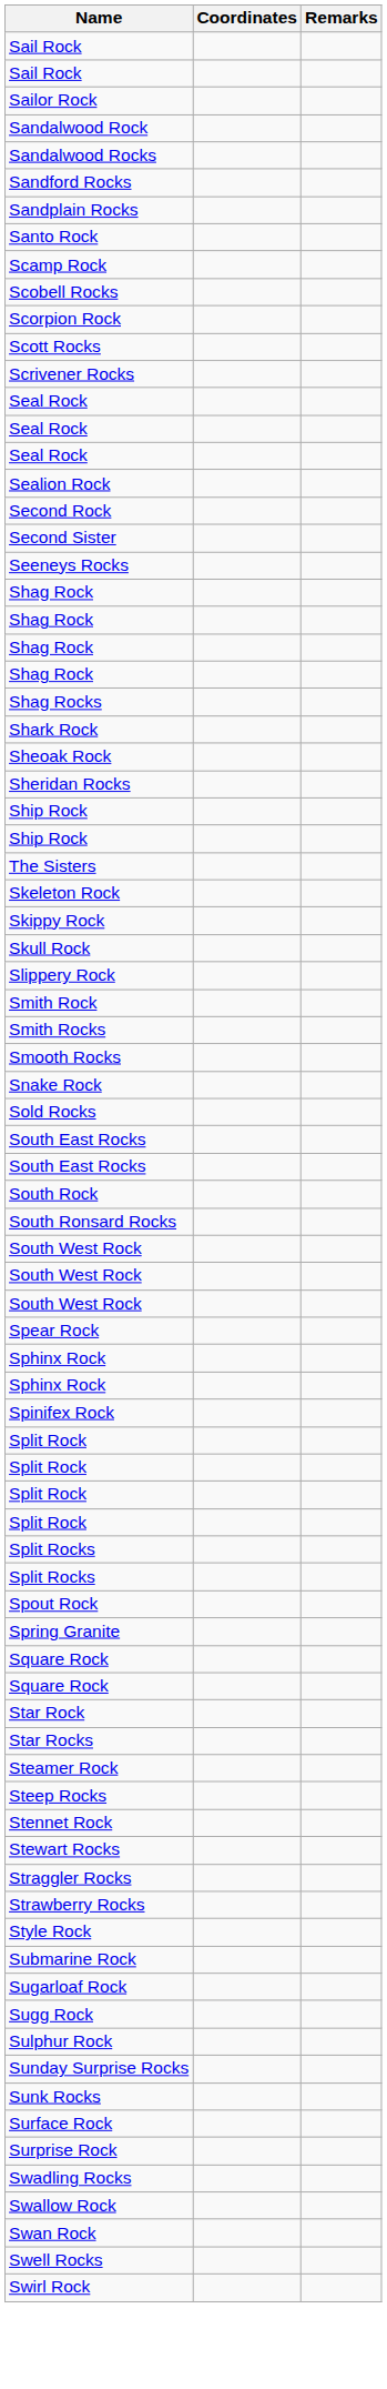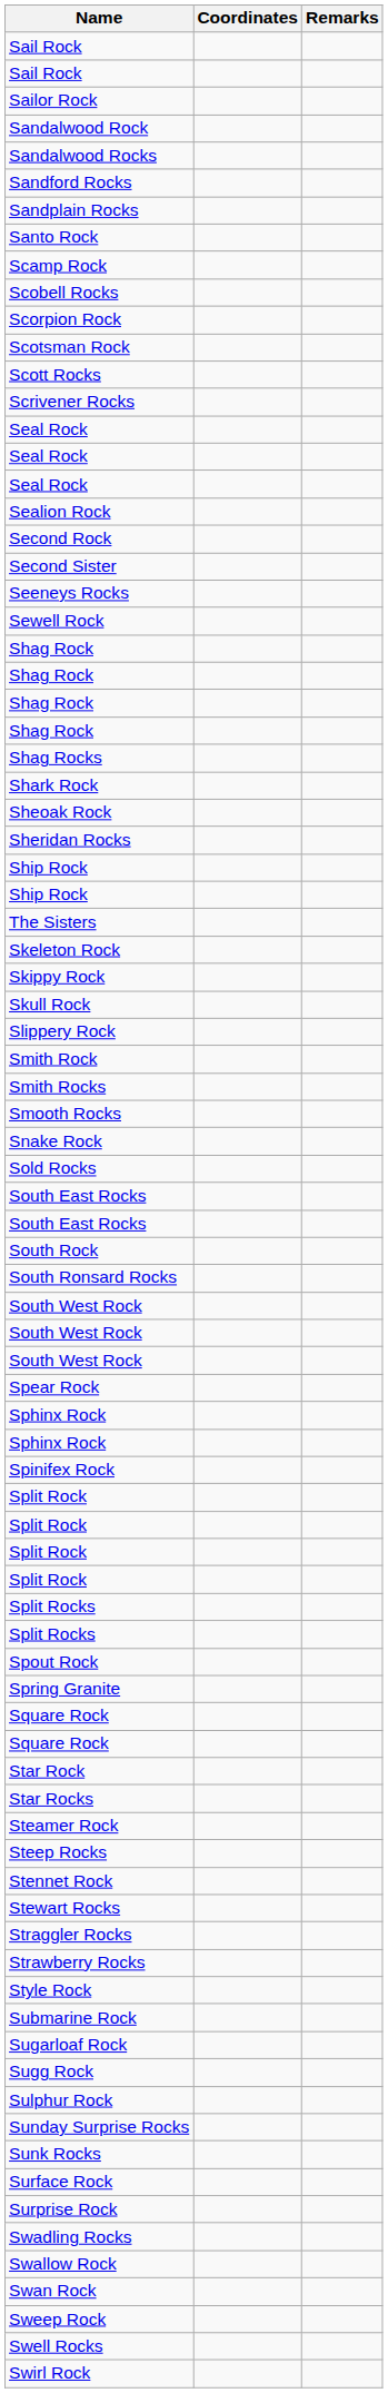+ row: Scotsman Rock
+ row: Sewell Rock
+ row: Sweep Rock
